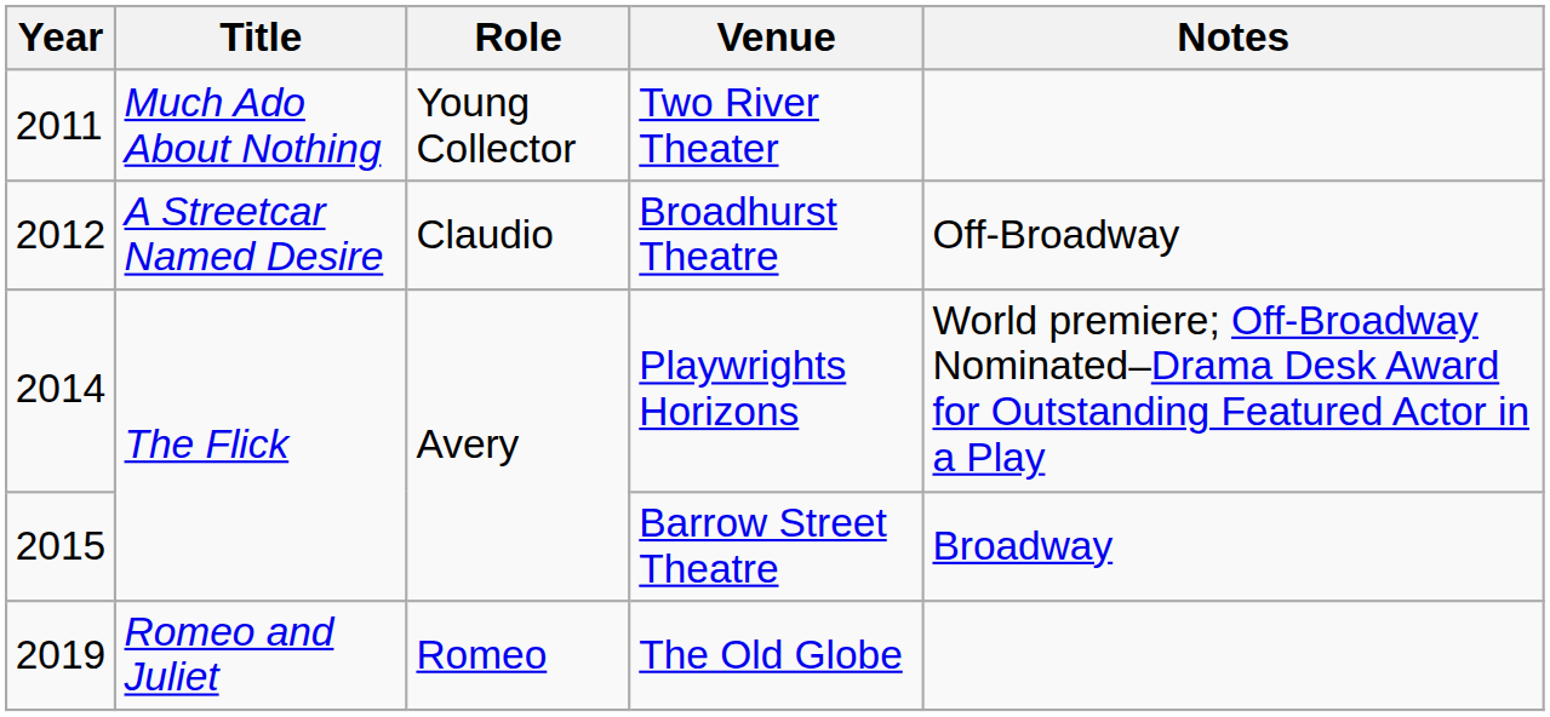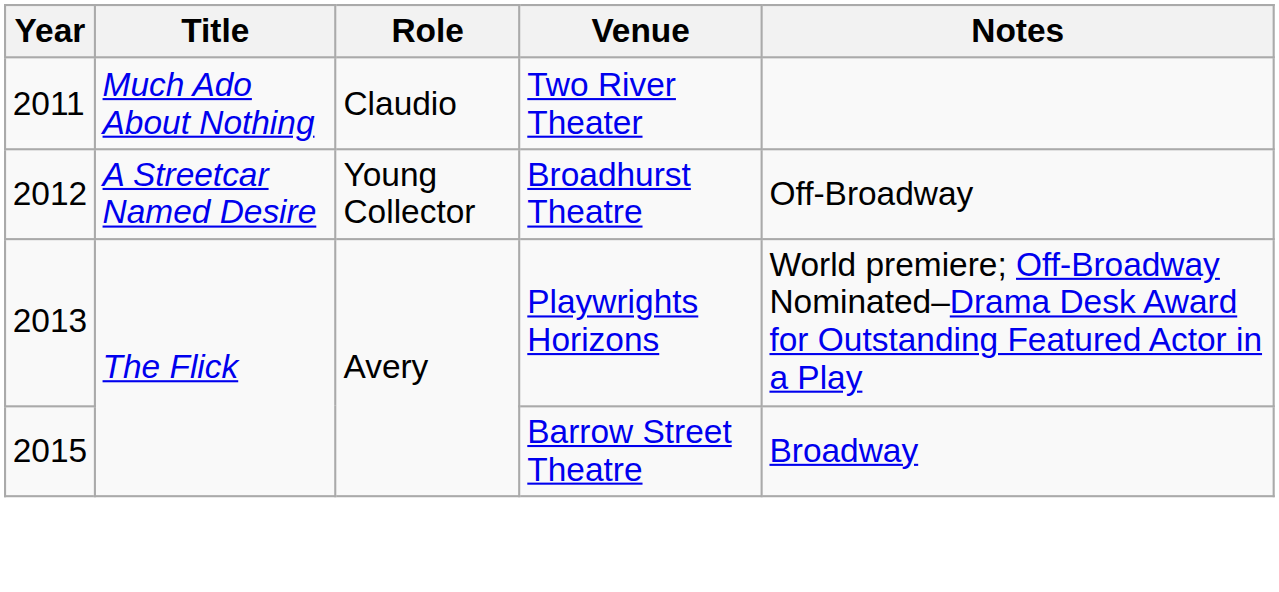Two River Theater | Role: Young Collector -> Claudio
Broadhurst Theatre | Role: Claudio -> Young Collector
Playwrights Horizons | Year: 2014 -> 2013
- row: 2019 | Romeo and Juliet | Romeo | The Old Globe
